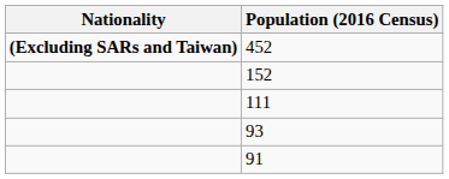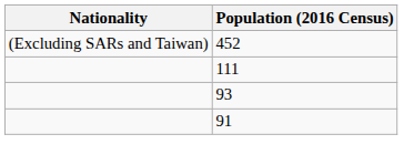452 | Nationality: bold -> normal
- row: 152
